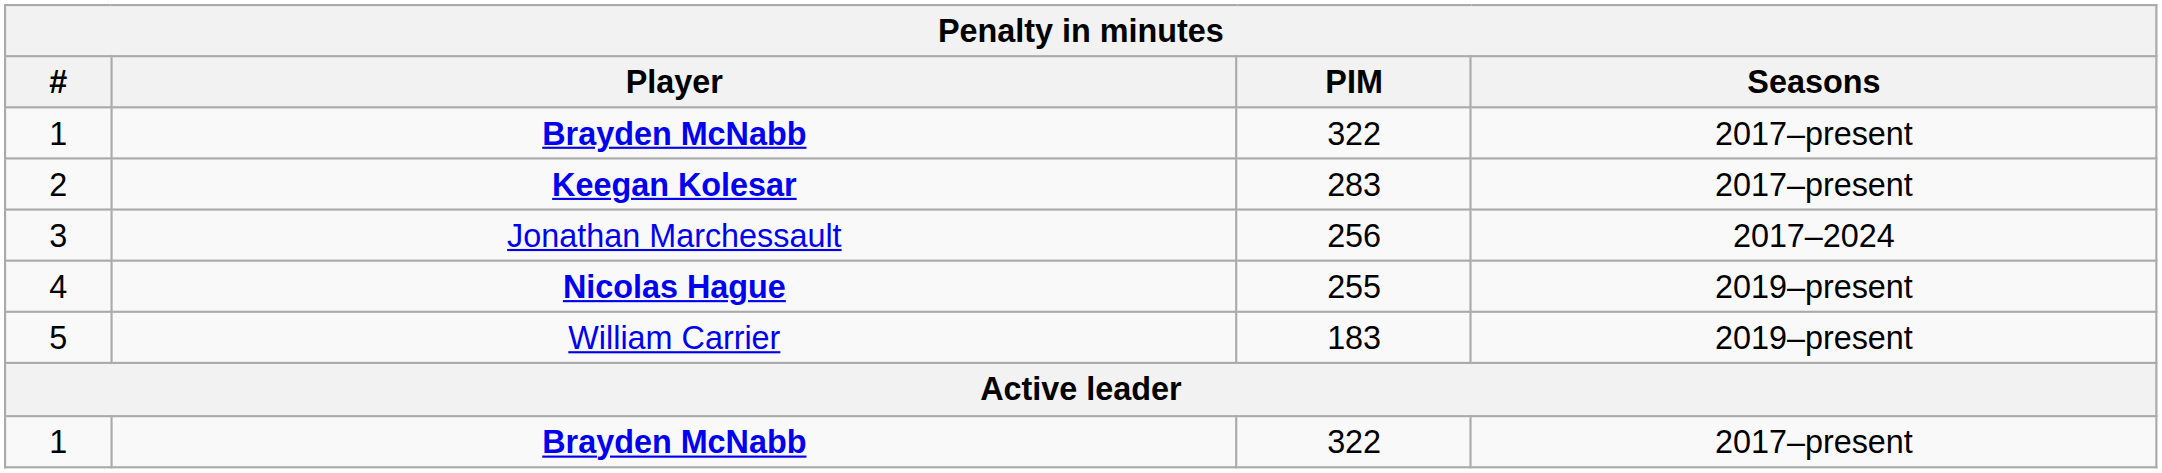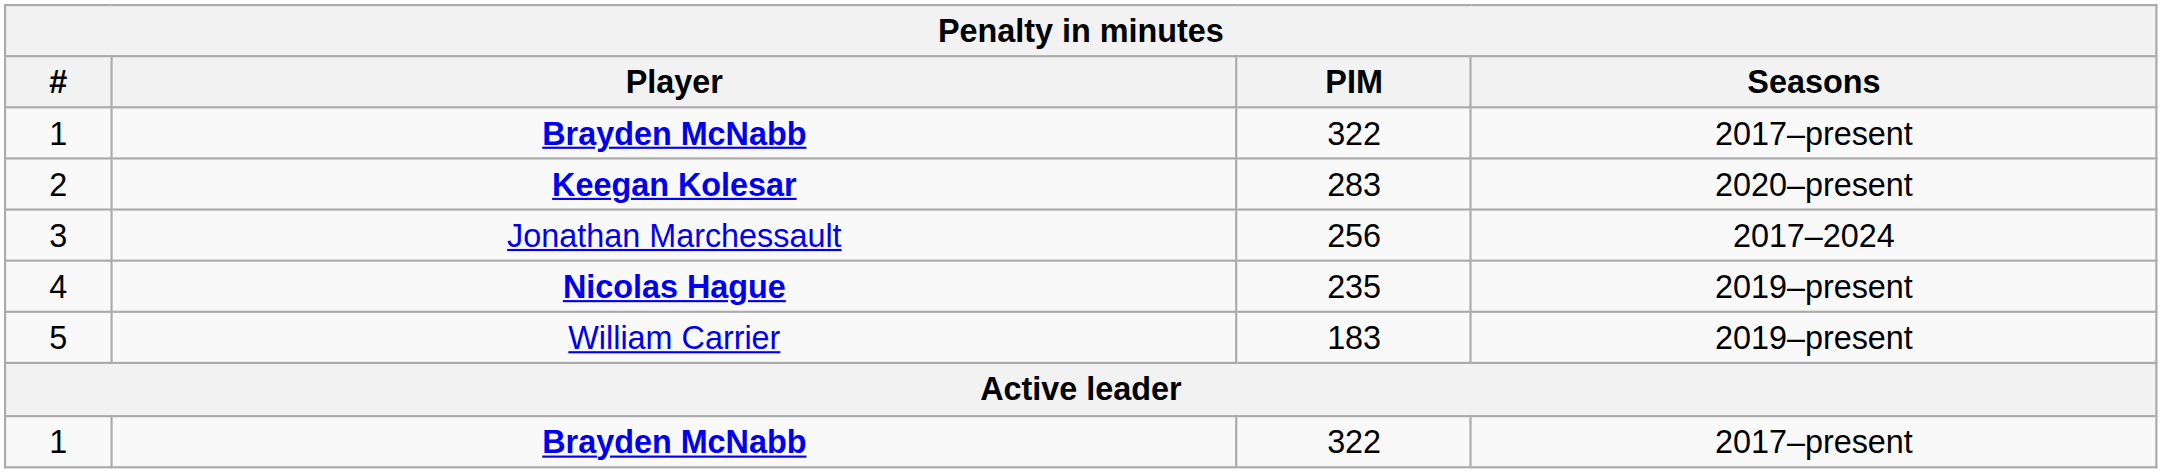2 | Seasons: 2017–present -> 2020–present
4 | PIM: 255 -> 235
